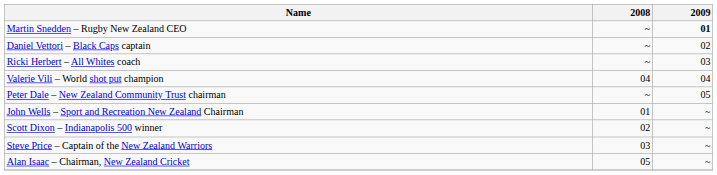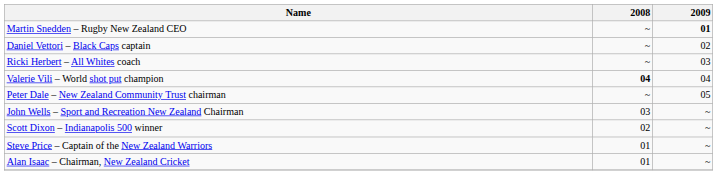Valerie Vili – World shot put champion | 2008: normal -> bold
John Wells – Sport and Recreation New Zealand Chairman | 2008: 01 -> 03
Steve Price – Captain of the New Zealand Warriors | 2008: 03 -> 01
Alan Isaac – Chairman, New Zealand Cricket | 2008: 05 -> 01
